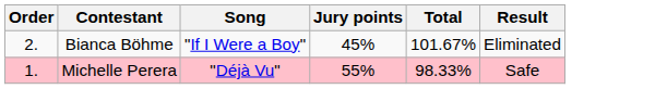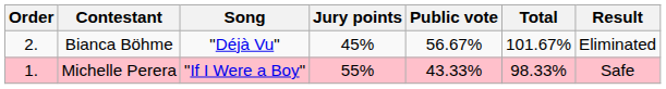+ column: Public vote | 56.67% | 43.33%
Bianca Böhme | Song: "If I Were a Boy" -> "Déjà Vu"
Michelle Perera | Song: "Déjà Vu" -> "If I Were a Boy"
